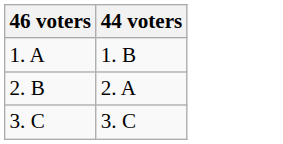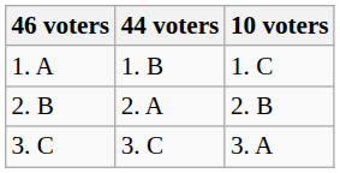+ column: 10 voters | 1. C | 2. B | 3. A
